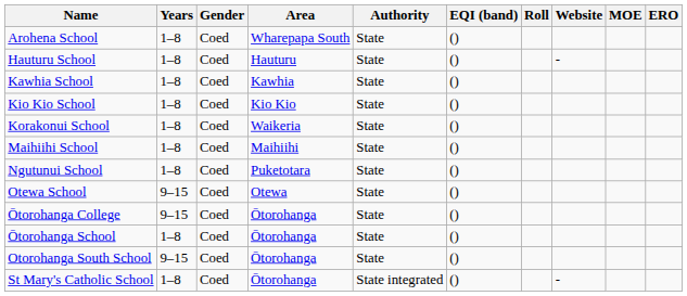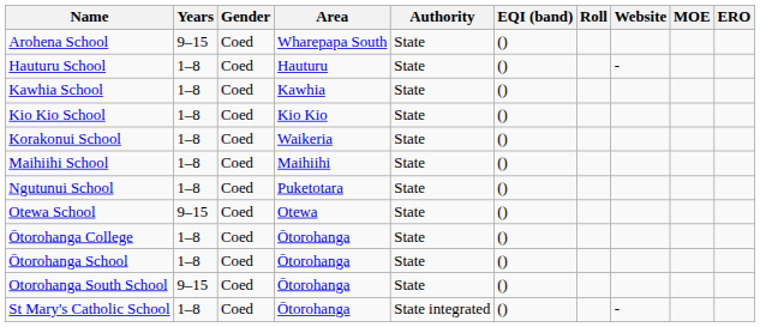Arohena School | Years: 1–8 -> 9–15
Ōtorohanga College | Years: 9–15 -> 1–8
